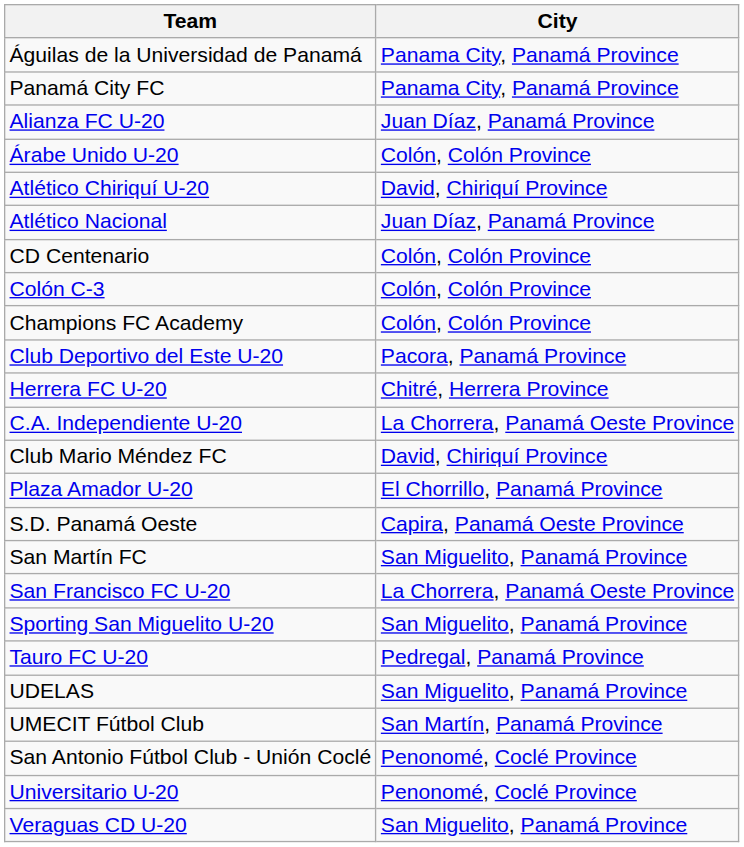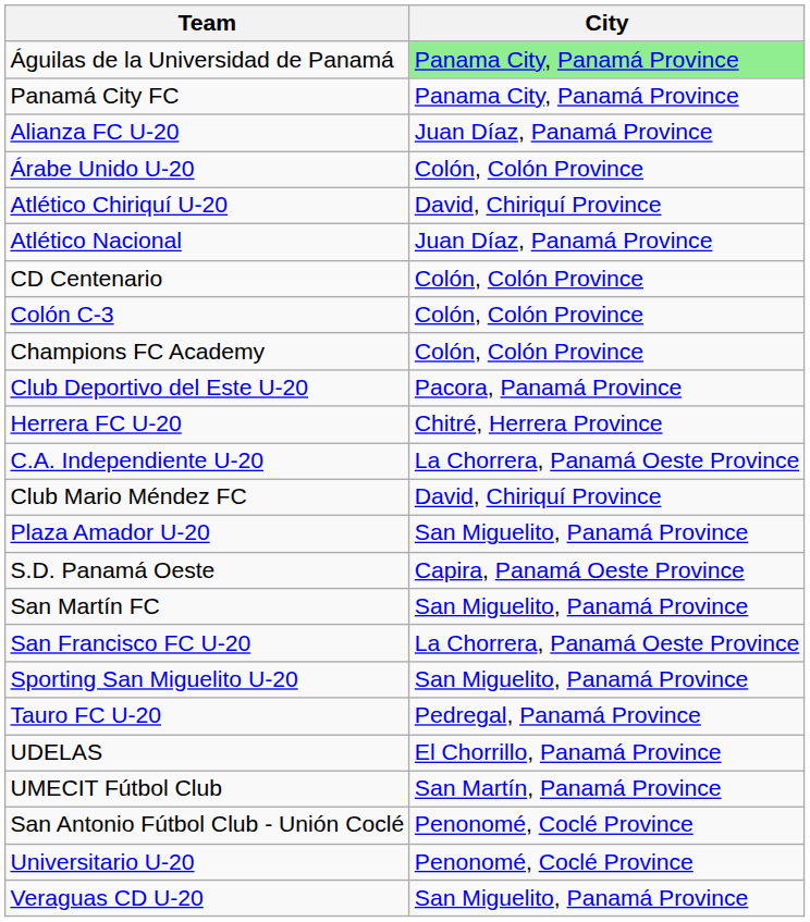Águilas de la Universidad de Panamá | City: no background -> lightgreen background
Plaza Amador U-20 | City: El Chorrillo, Panamá Province -> San Miguelito, Panamá Province
UDELAS | City: San Miguelito, Panamá Province -> El Chorrillo, Panamá Province
